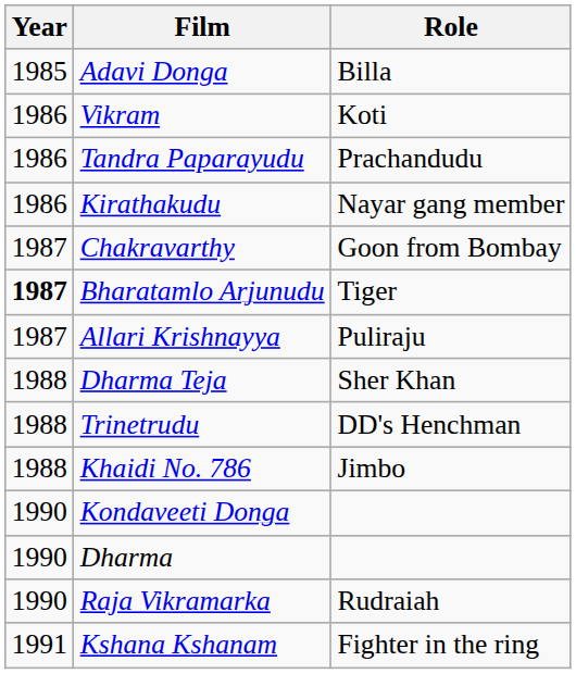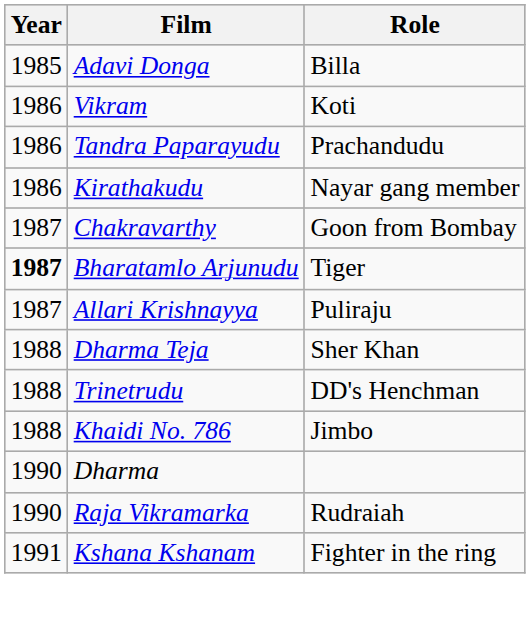- row: 1990 | Kondaveeti Donga
